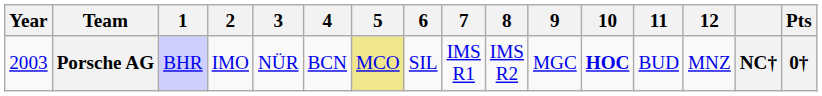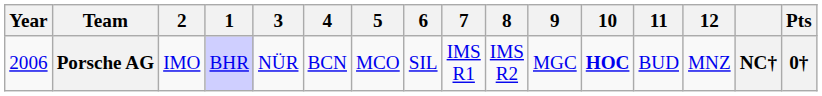columns swapped: 1 <-> 2
Porsche AG | Year: 2003 -> 2006
Porsche AG | 5: khaki background -> no background
